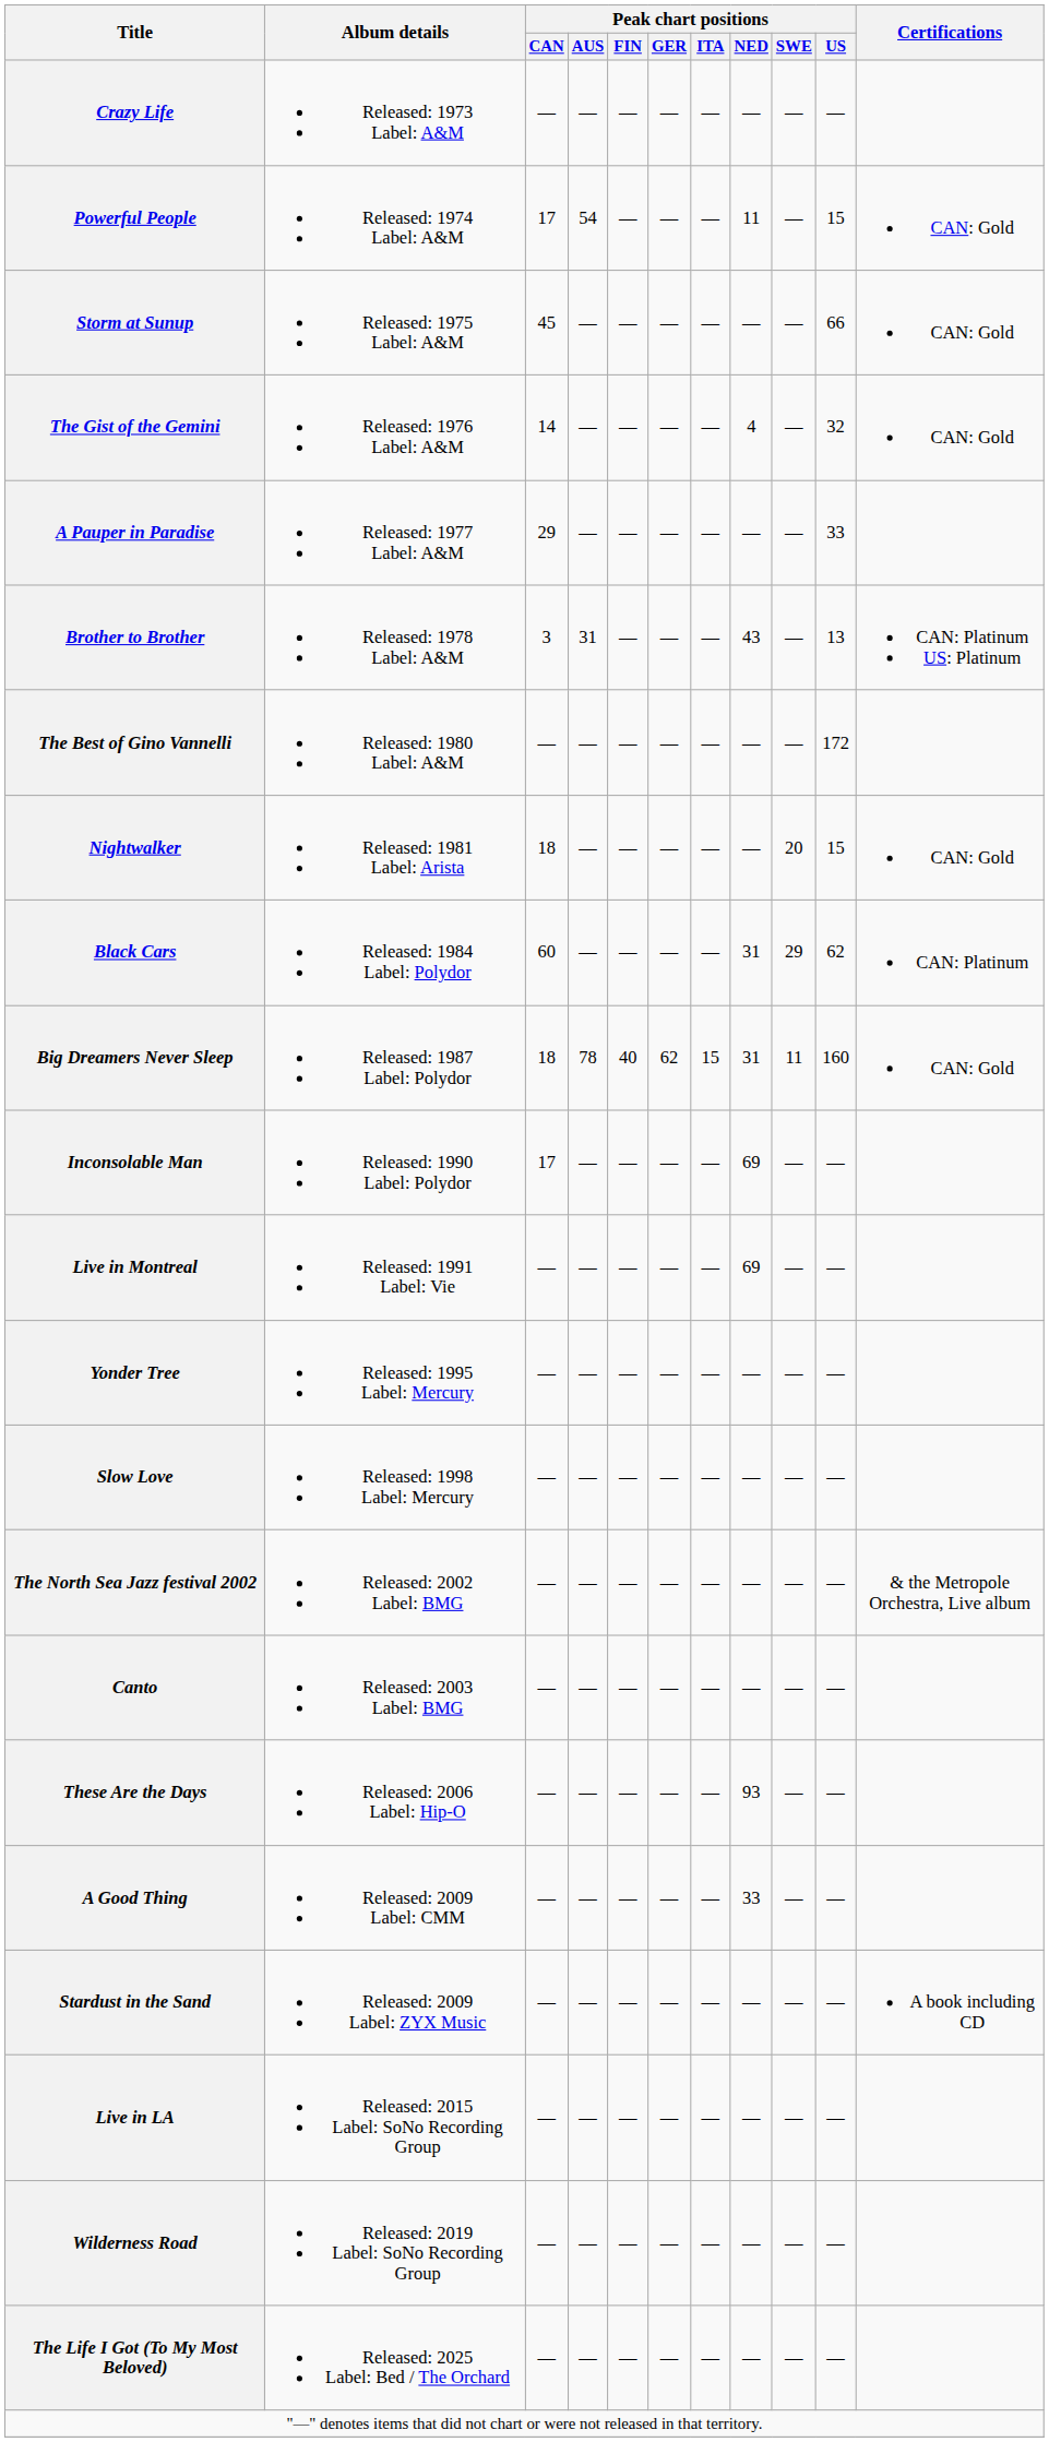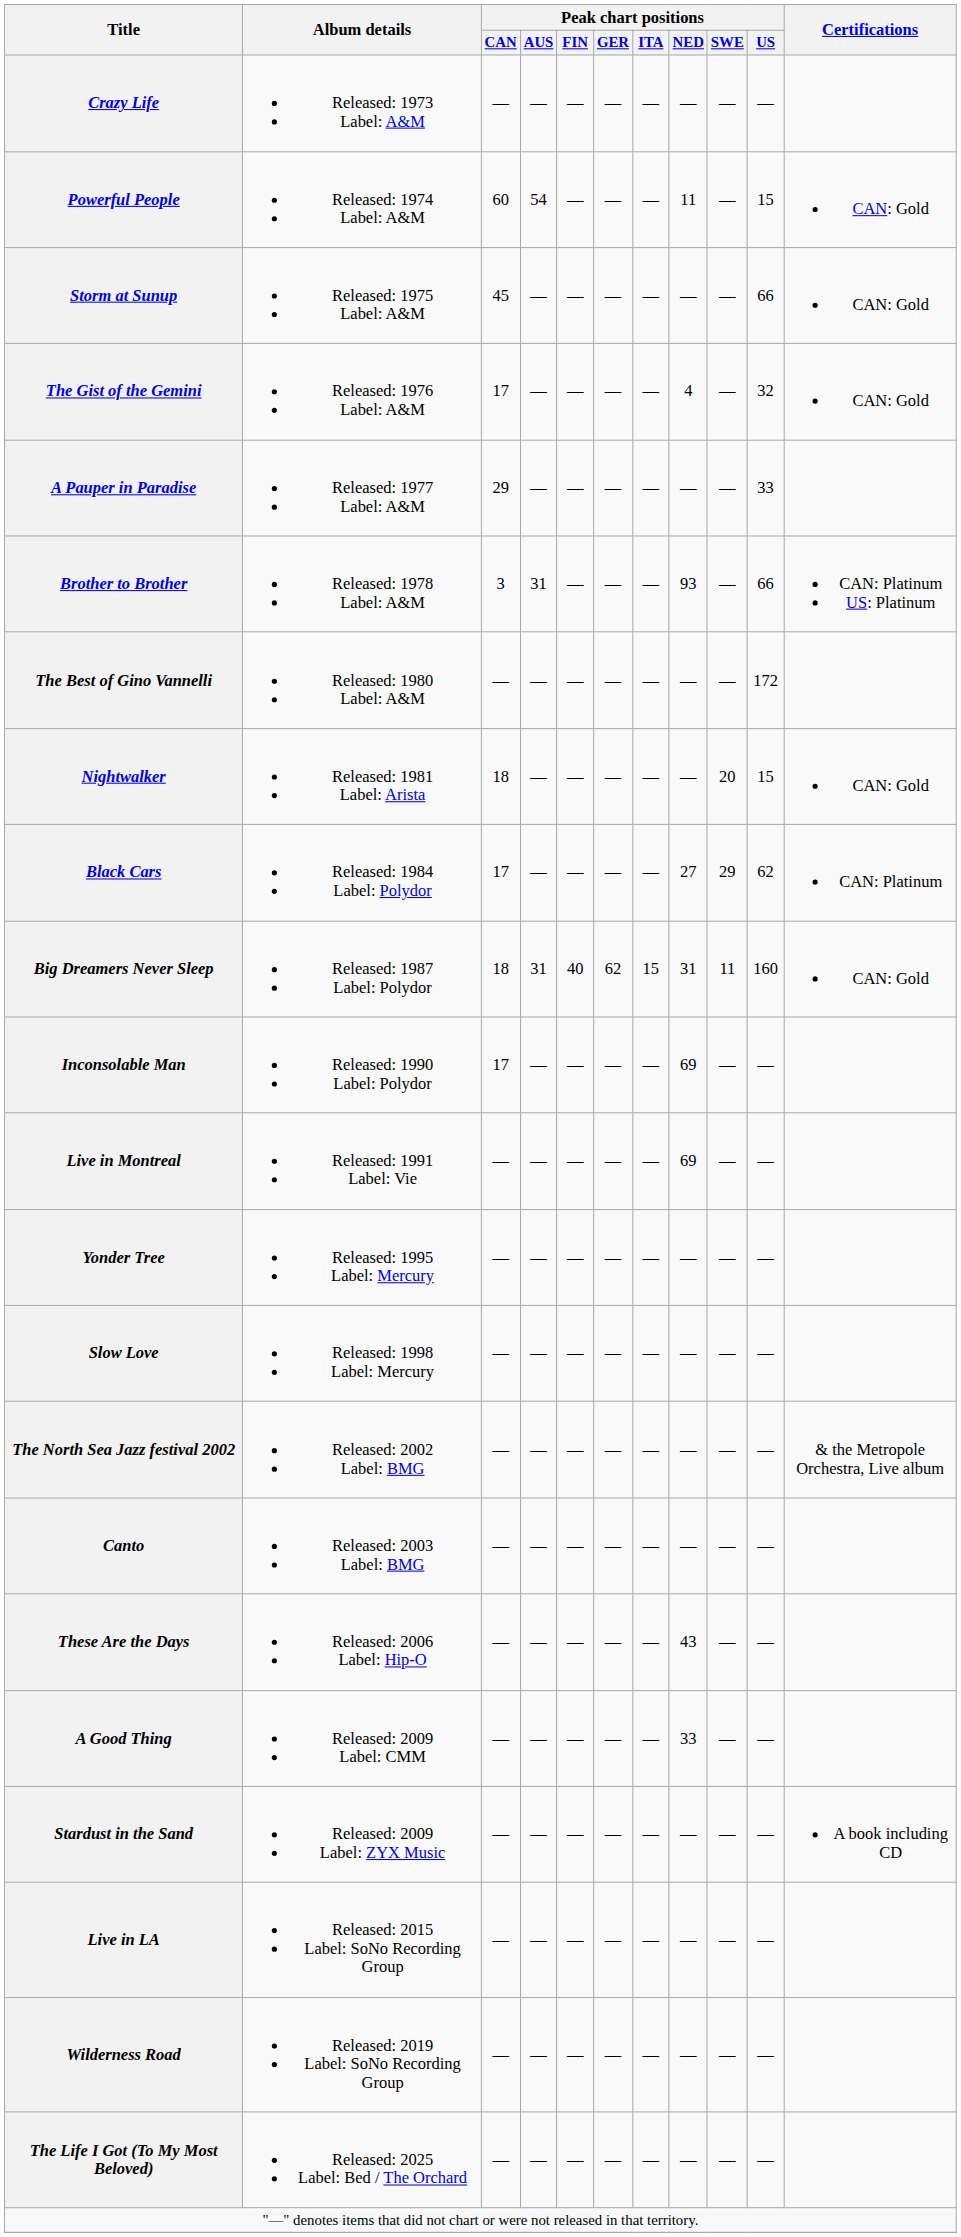Powerful People | Peak chart positions / CAN: 17 -> 60
The Gist of the Gemini | Peak chart positions / CAN: 14 -> 17
Brother to Brother | Peak chart positions / NED: 43 -> 93
Brother to Brother | Peak chart positions / US: 13 -> 66
Black Cars | Peak chart positions / CAN: 60 -> 17
Black Cars | Peak chart positions / NED: 31 -> 27
Big Dreamers Never Sleep | Peak chart positions / AUS: 78 -> 31
These Are the Days | Peak chart positions / NED: 93 -> 43
